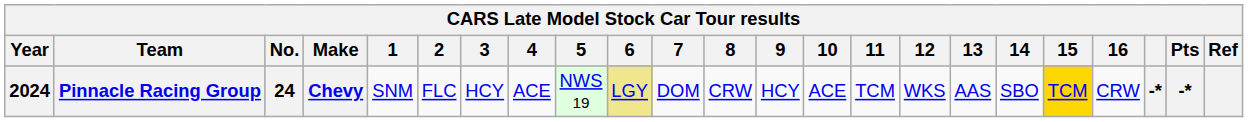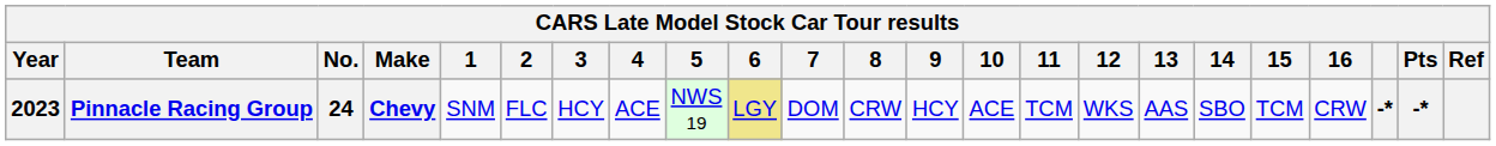Pinnacle Racing Group | Year: 2024 -> 2023
Pinnacle Racing Group | 15: gold background -> no background
